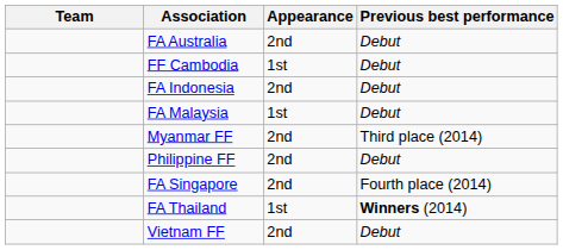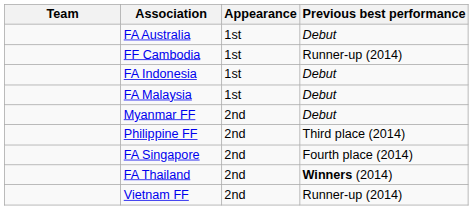FA Australia | Appearance: 2nd -> 1st
FF Cambodia | Previous best performance: Debut -> Runner-up (2014)
FA Indonesia | Appearance: 2nd -> 1st
Myanmar FF | Previous best performance: Third place (2014) -> Debut
Philippine FF | Previous best performance: Debut -> Third place (2014)
FA Thailand | Appearance: 1st -> 2nd
Vietnam FF | Previous best performance: Debut -> Runner-up (2014)
